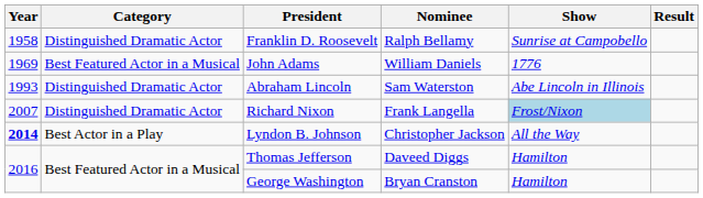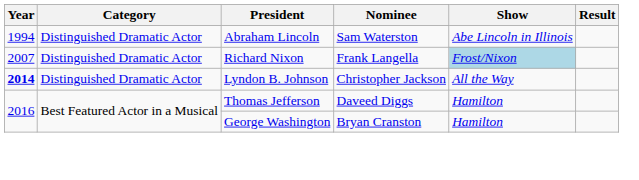- row: 1958 | Distinguished Dramatic Actor | Franklin D. Roosevelt | Ralph Bellamy | Sunrise at Campobello
- row: 1969 | Best Featured Actor in a Musical | John Adams | William Daniels | 1776
Abraham Lincoln | Year: 1993 -> 1994
Lyndon B. Johnson | Category: Best Actor in a Play -> Distinguished Dramatic Actor
